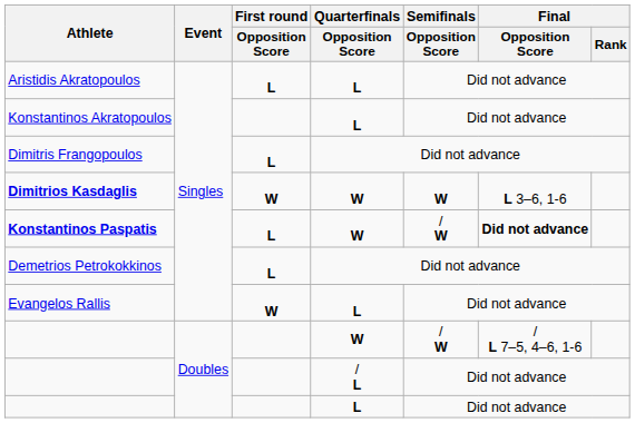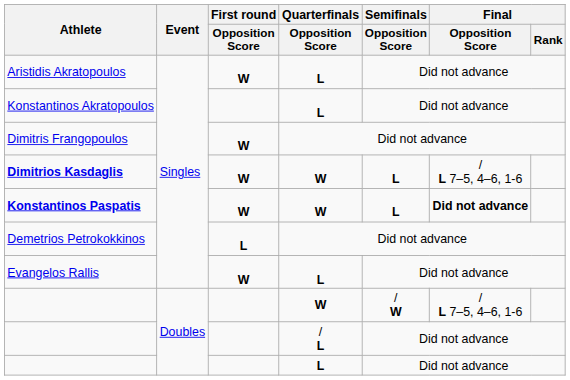Aristidis Akratopoulos | First round / Opposition Score: L -> W
Dimitris Frangopoulos | First round / Opposition Score: L -> W
Dimitrios Kasdaglis | Semifinals / Opposition Score: W -> L
Dimitrios Kasdaglis | Final / Opposition Score: L 3–6, 1-6 -> / L 7–5, 4–6, 1-6
Konstantinos Paspatis | First round / Opposition Score: L -> W
Konstantinos Paspatis | Semifinals / Opposition Score: / W -> L
